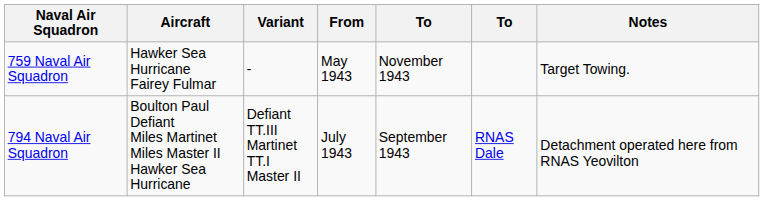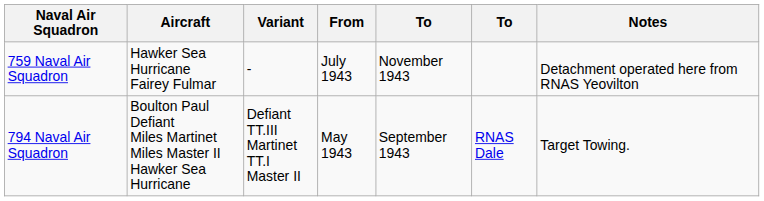759 Naval Air Squadron | From: May 1943 -> July 1943
759 Naval Air Squadron | Notes: Target Towing. -> Detachment operated here from RNAS Yeovilton
794 Naval Air Squadron | From: July 1943 -> May 1943
794 Naval Air Squadron | Notes: Detachment operated here from RNAS Yeovilton -> Target Towing.
